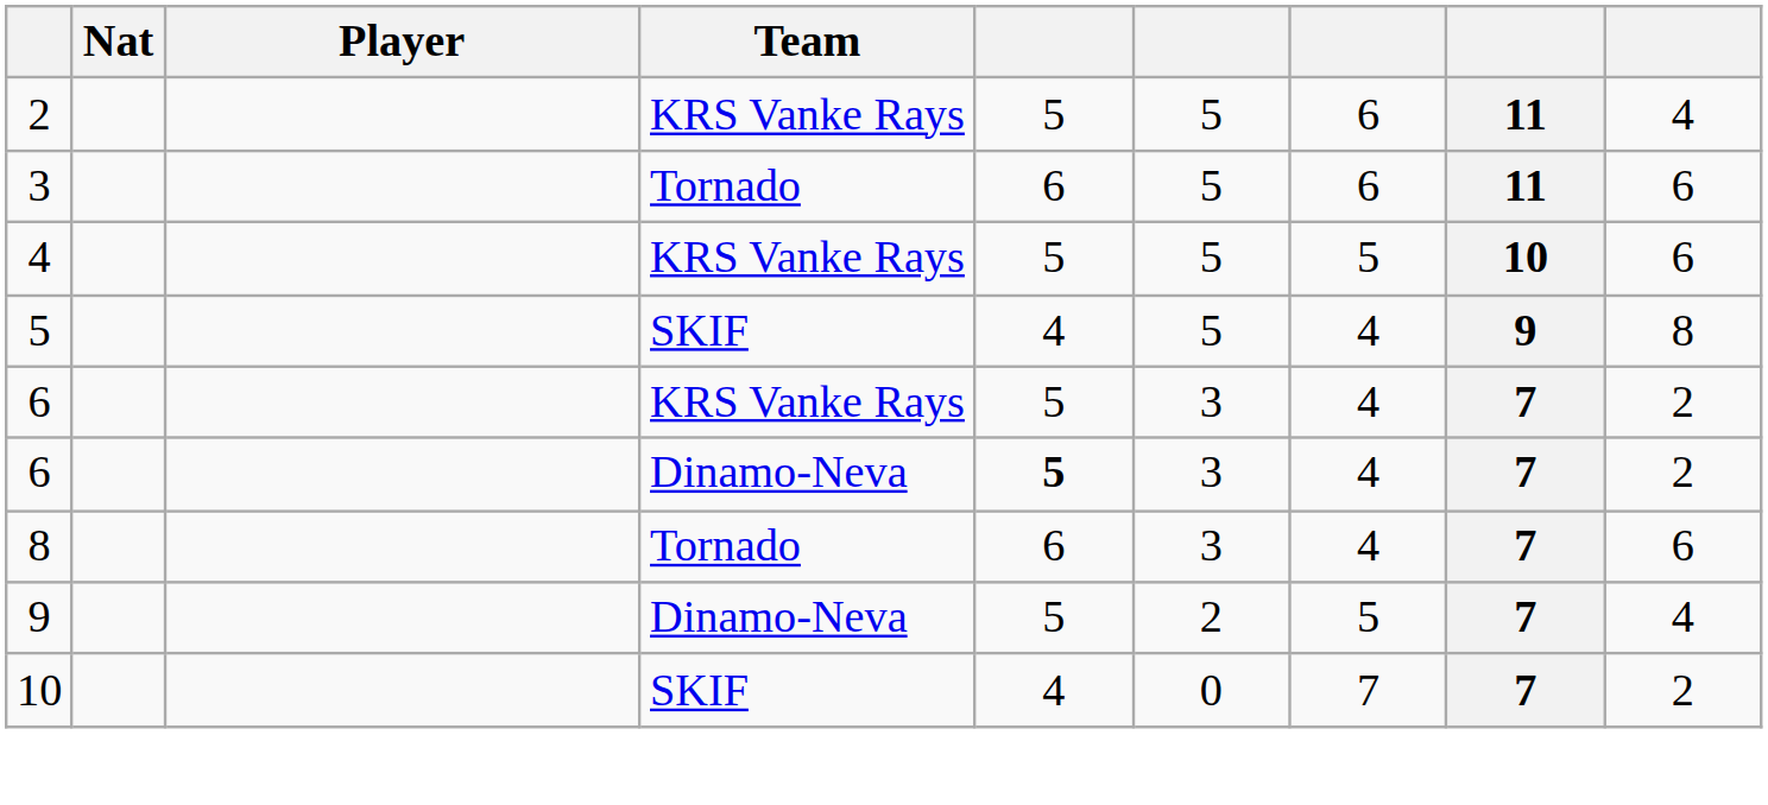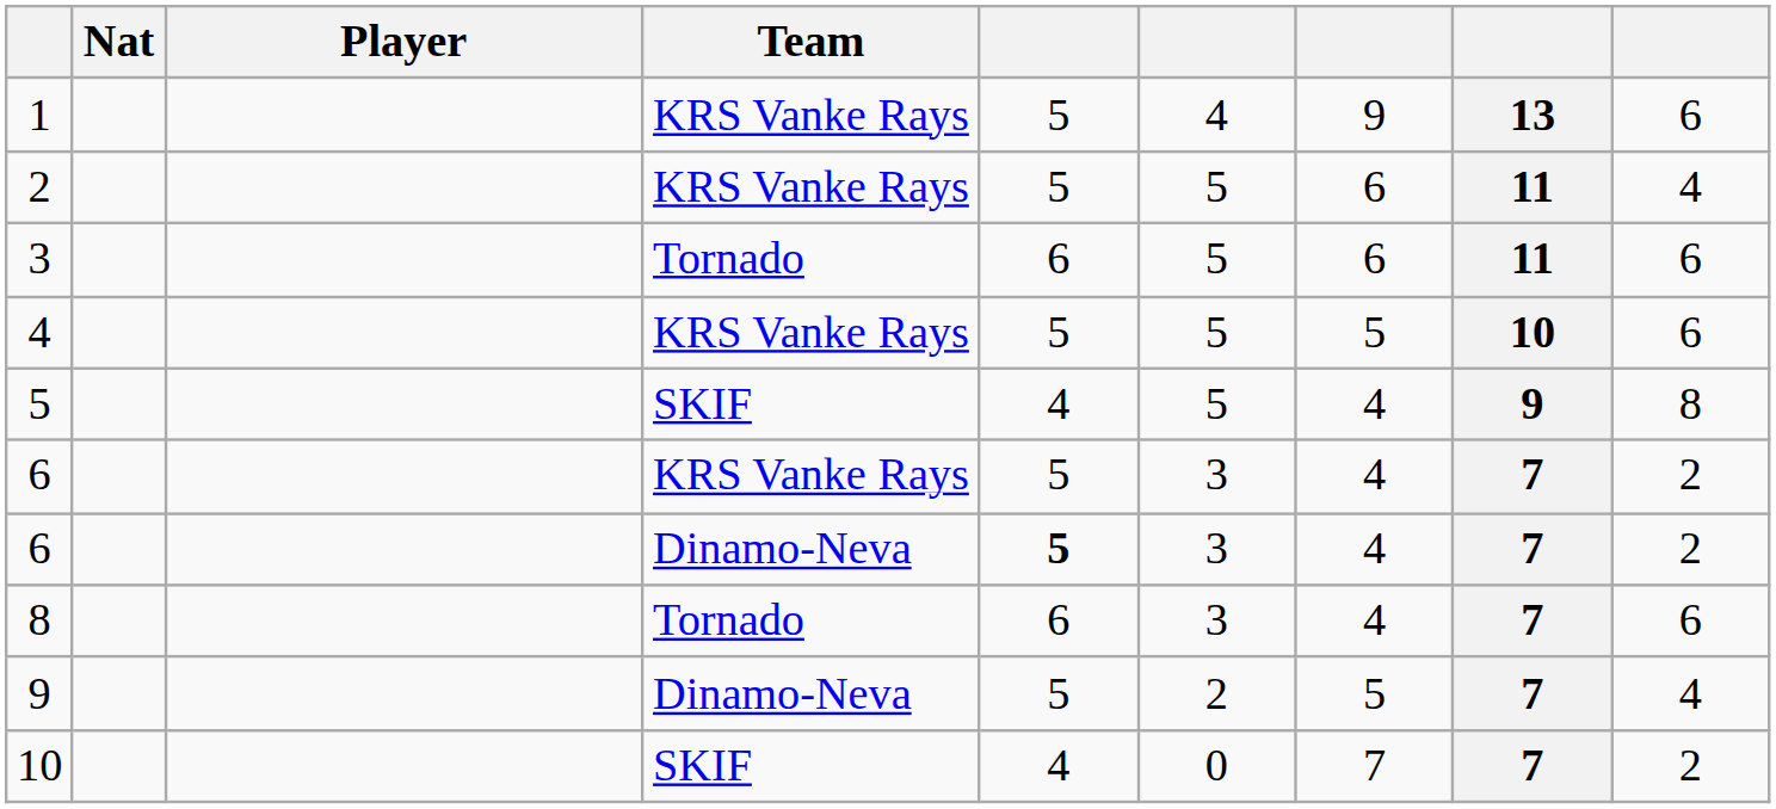+ row: 1 | KRS Vanke Rays | 5 | 4 | 9 | 13 | 6
